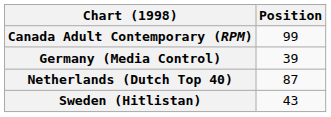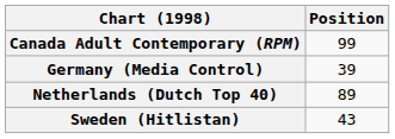Netherlands (Dutch Top 40) | Position: 87 -> 89
